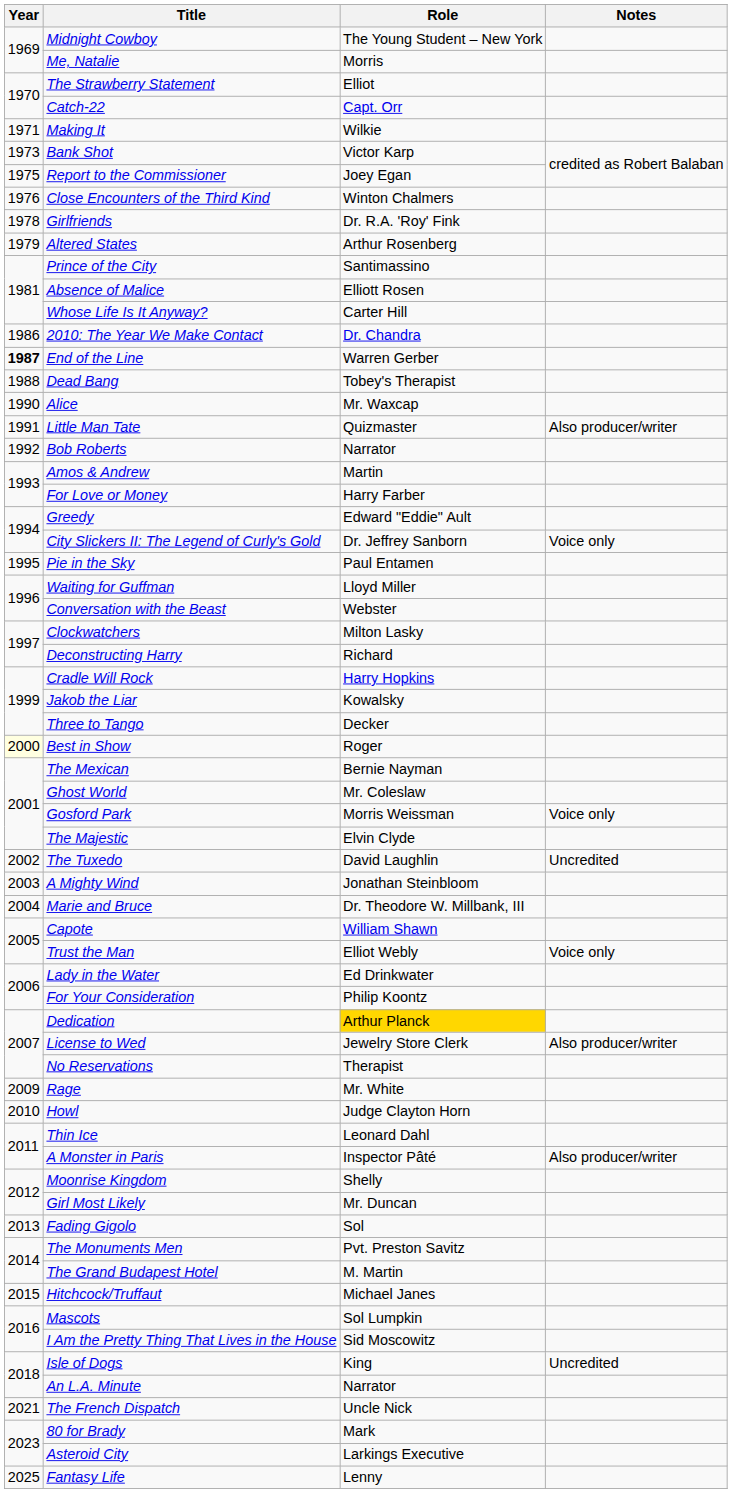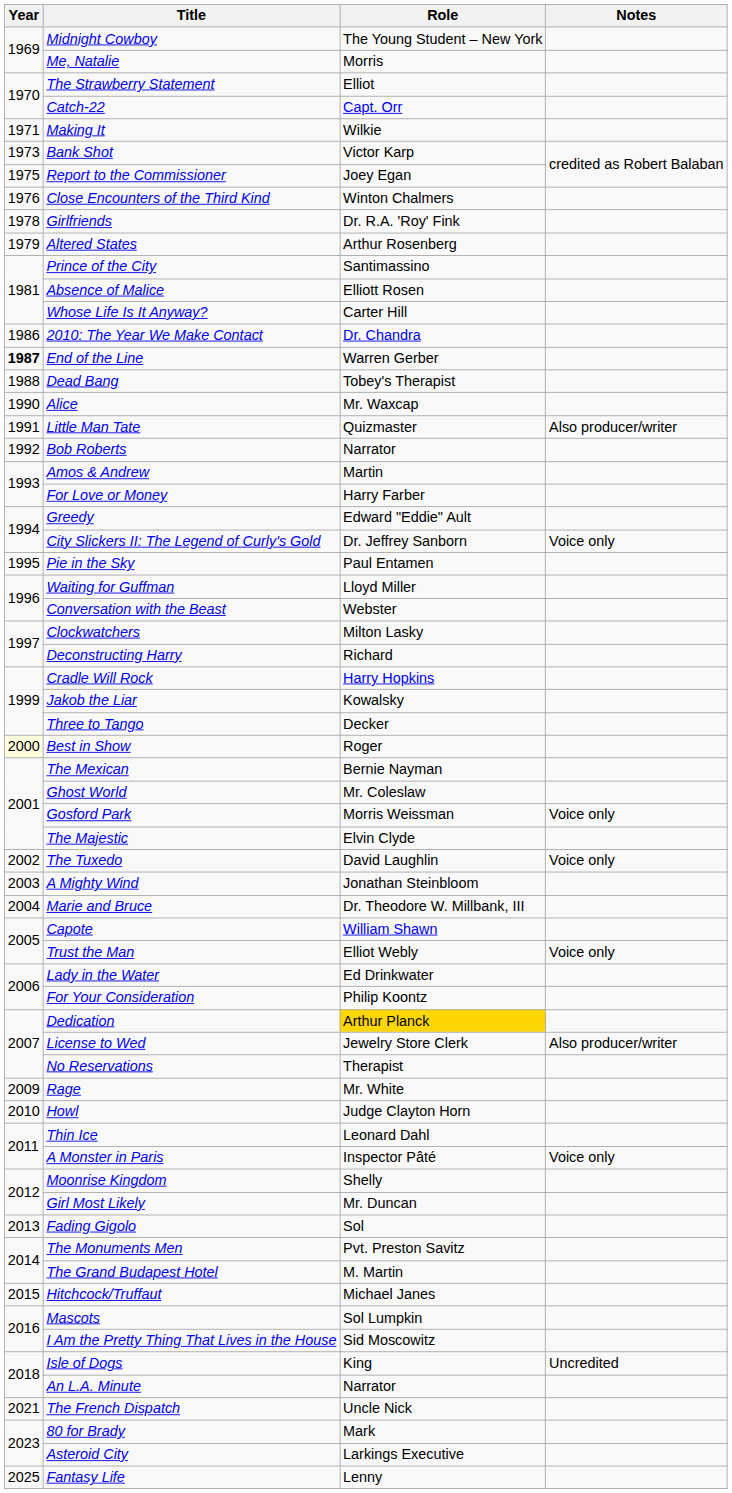The Tuxedo | Notes: Uncredited -> Voice only
A Monster in Paris | Notes: Also producer/writer -> Voice only
